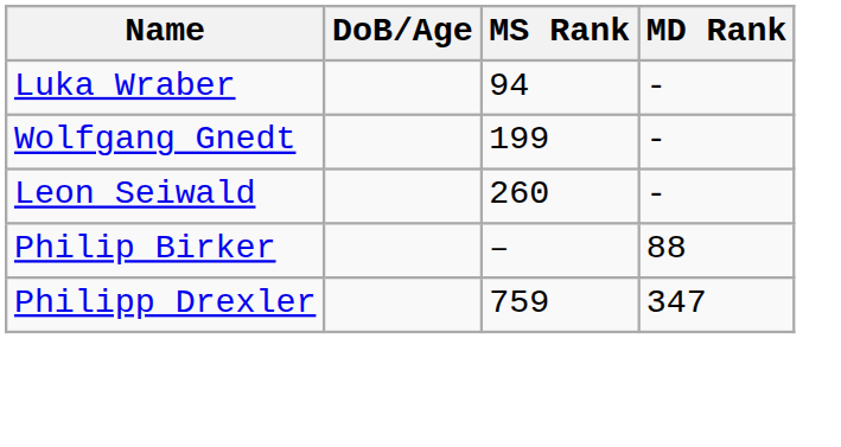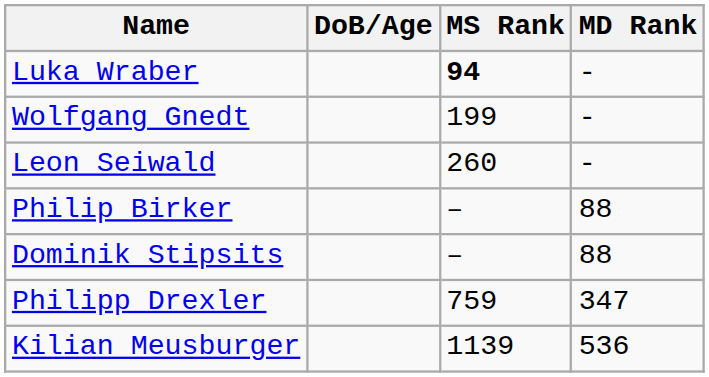Luka Wraber | MS Rank: normal -> bold
+ row: Dominik Stipsits | – | 88
+ row: Kilian Meusburger | 1139 | 536
